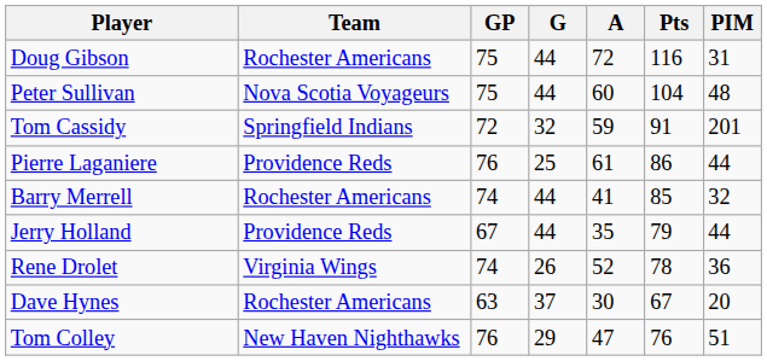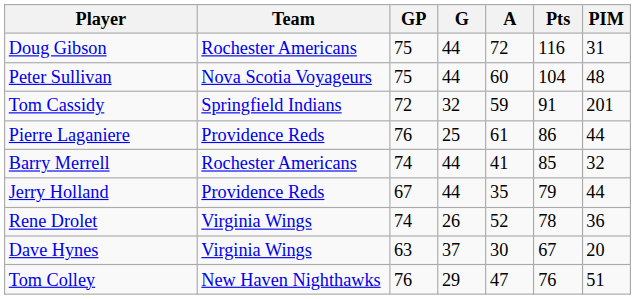Dave Hynes | Team: Rochester Americans -> Virginia Wings
